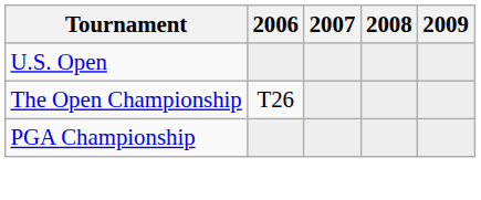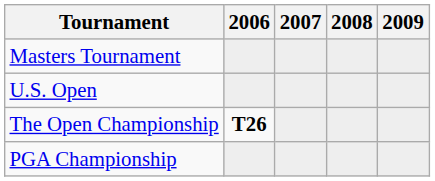+ row: Masters Tournament
The Open Championship | 2006: normal -> bold
